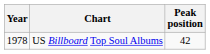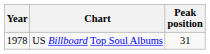US Billboard Top Soul Albums | Peak position: 42 -> 31
